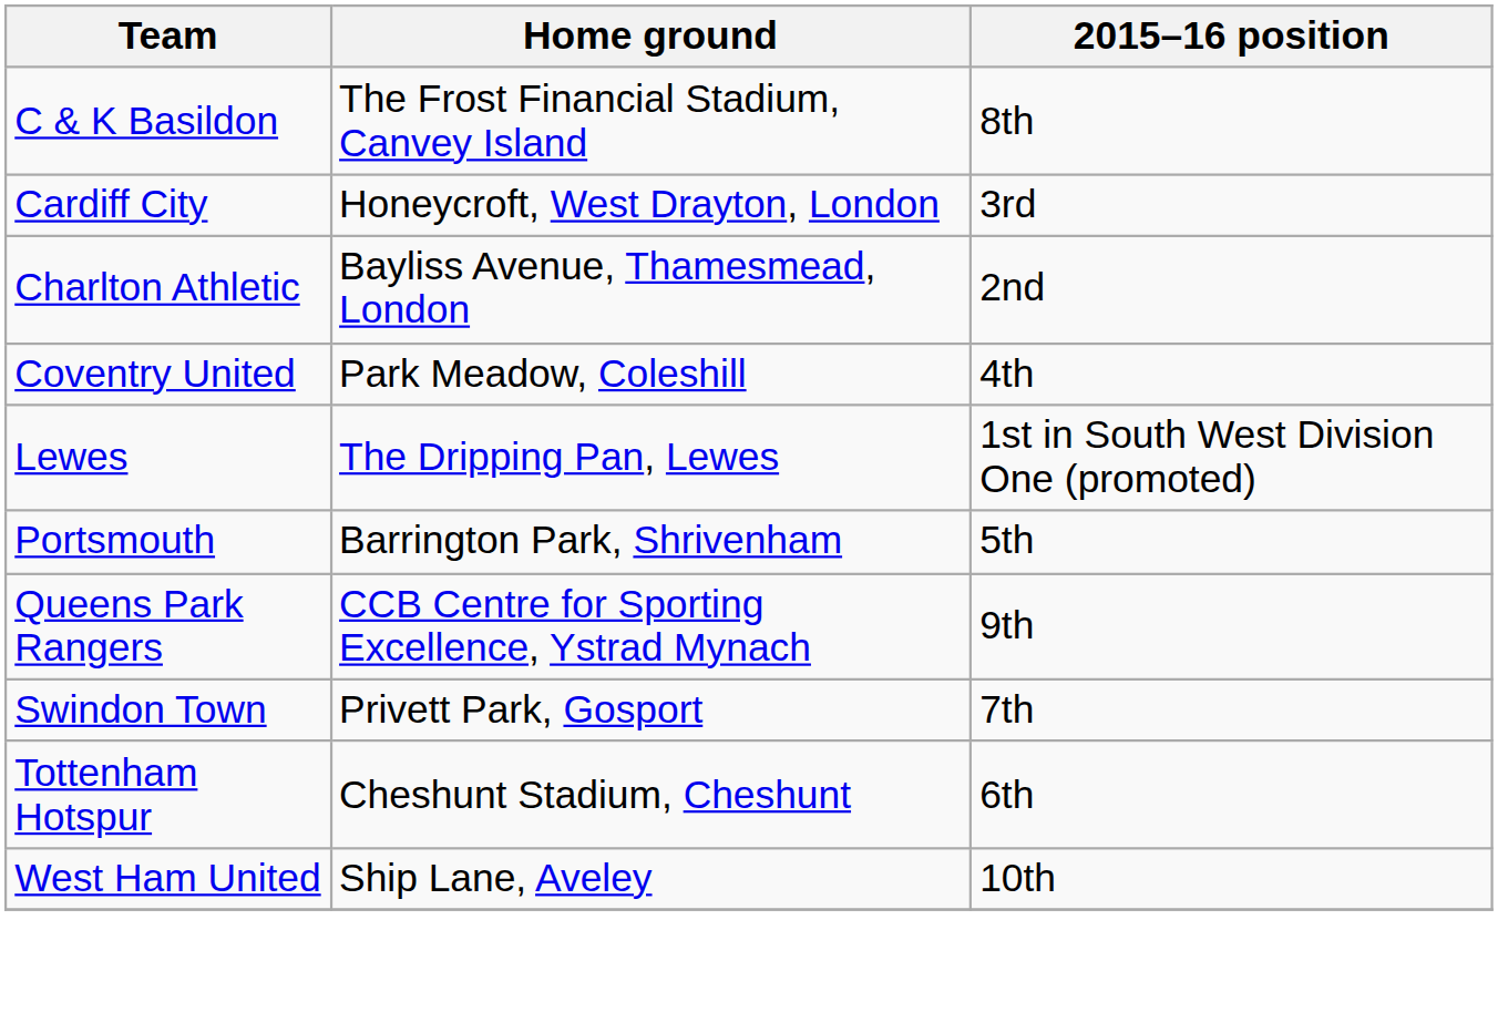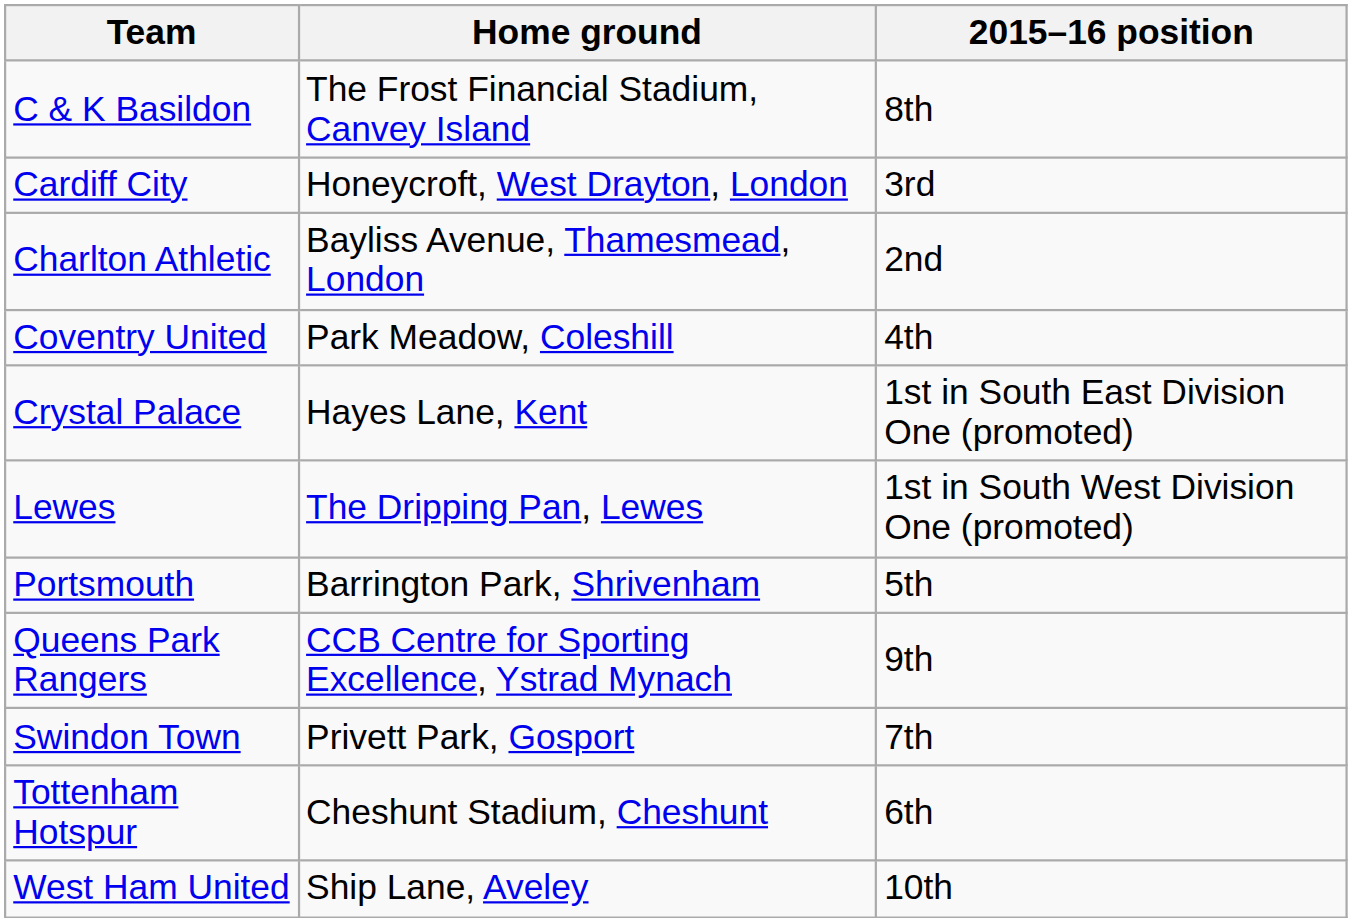+ row: Crystal Palace | Hayes Lane, Kent | 1st in South East Division One (promoted)
